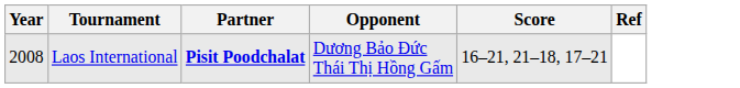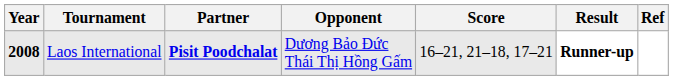+ column: Result | Runner-up
Laos International | Year: normal -> bold
